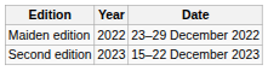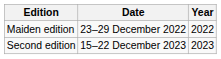columns swapped: Year <-> Date
